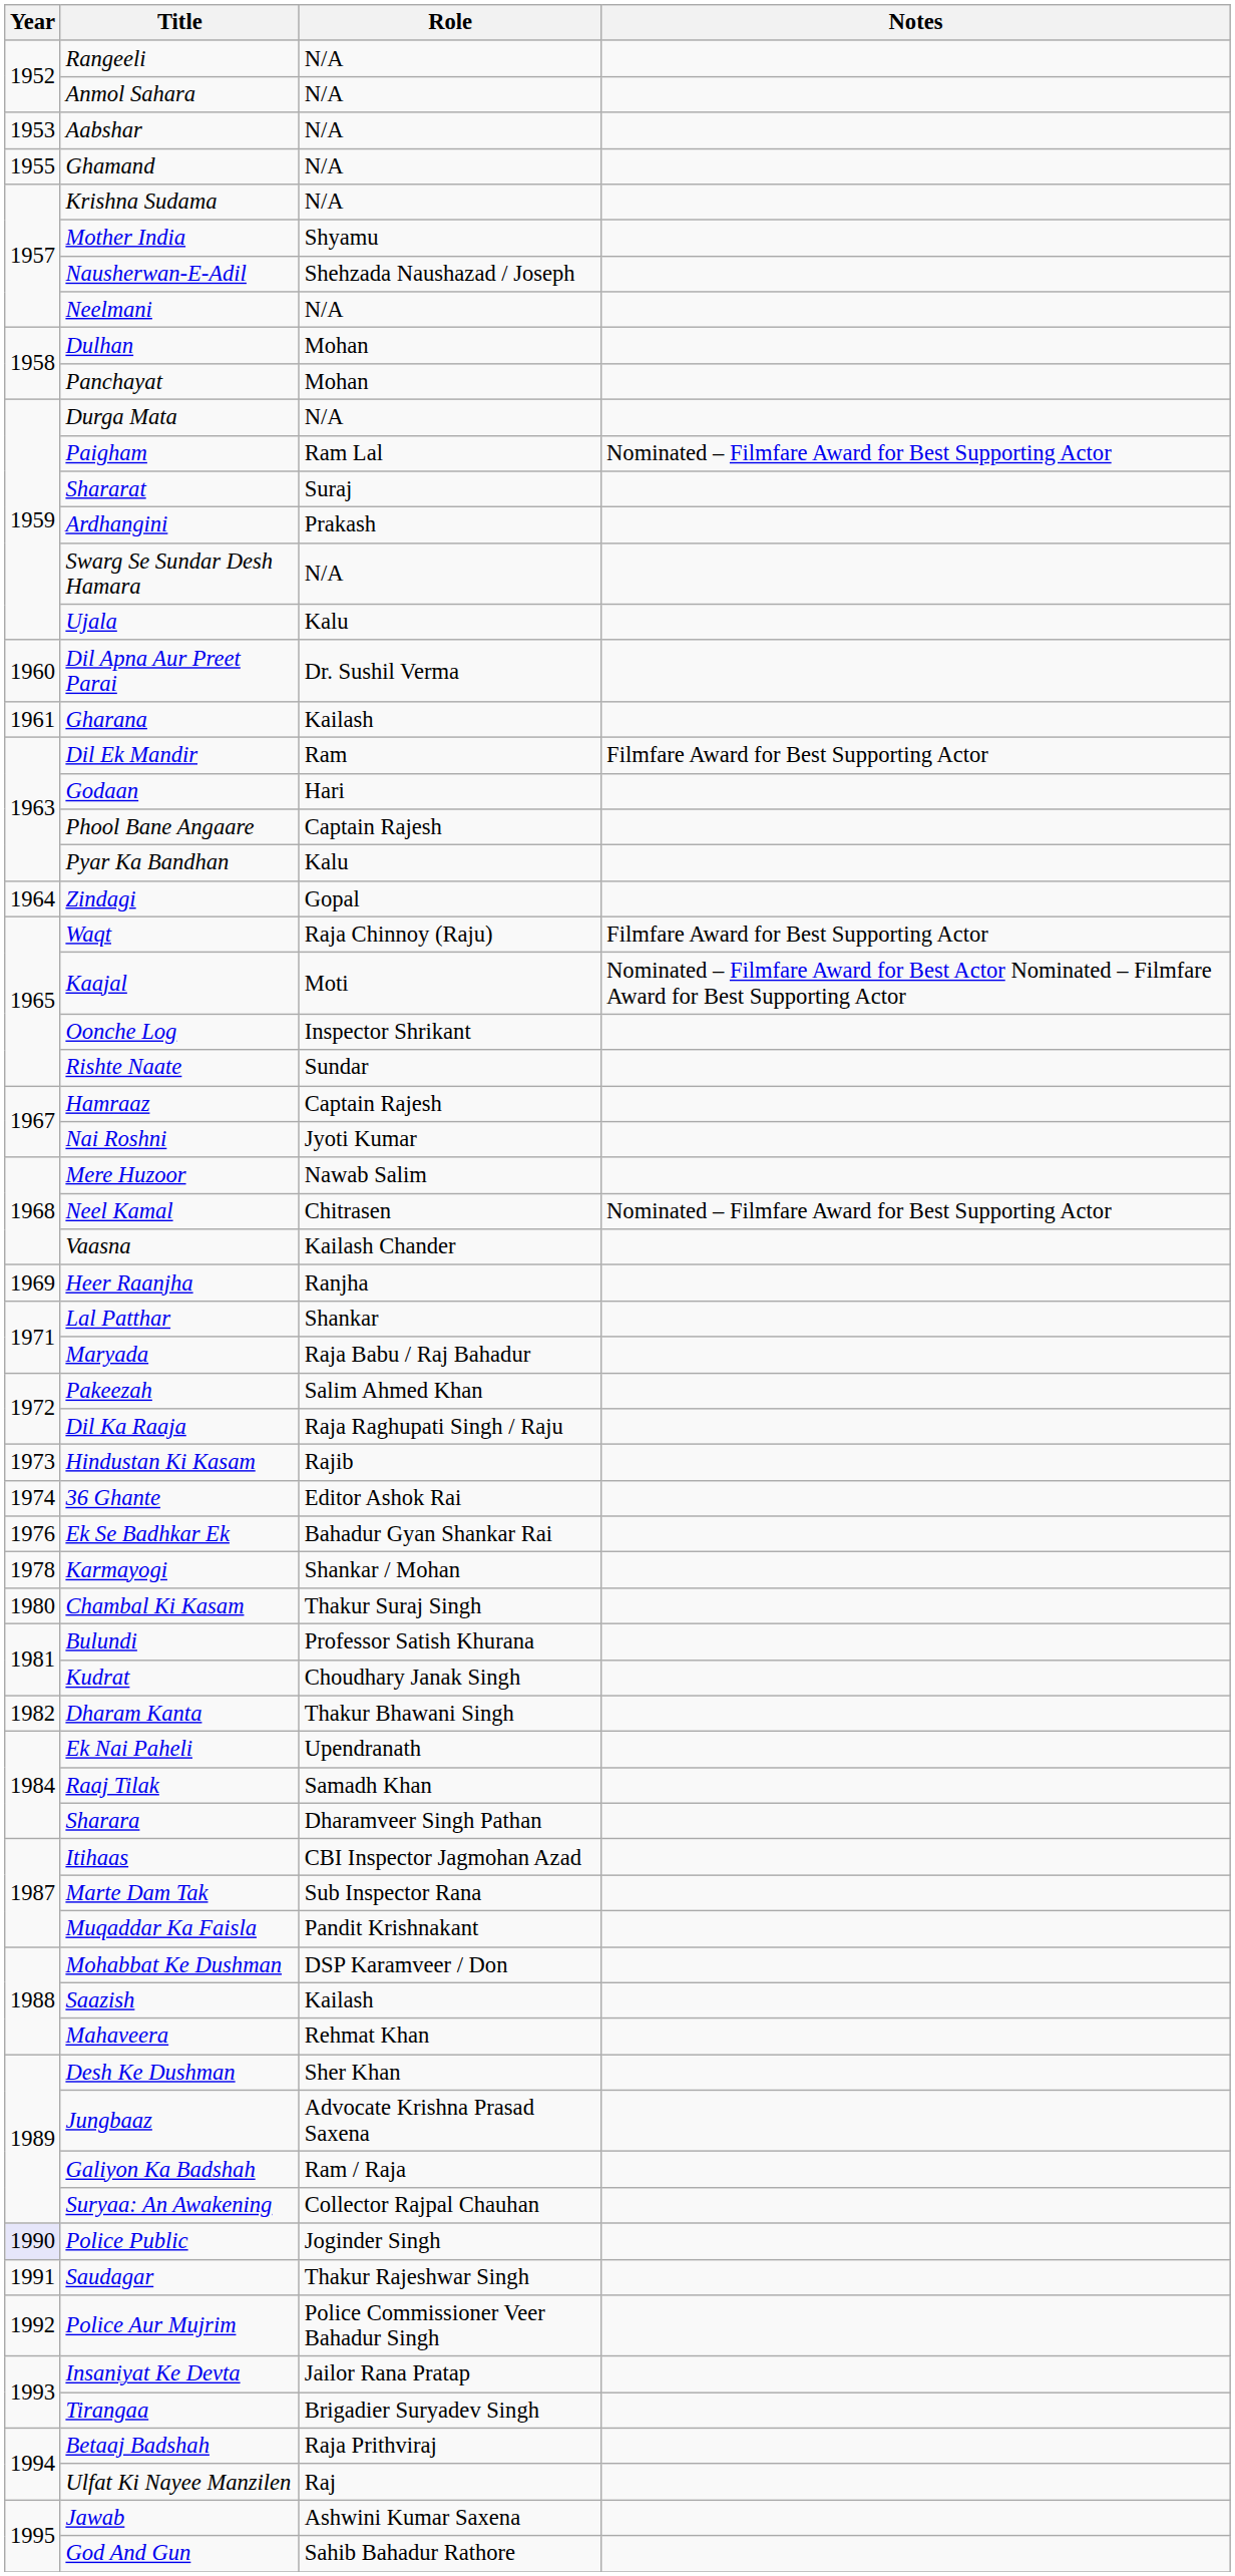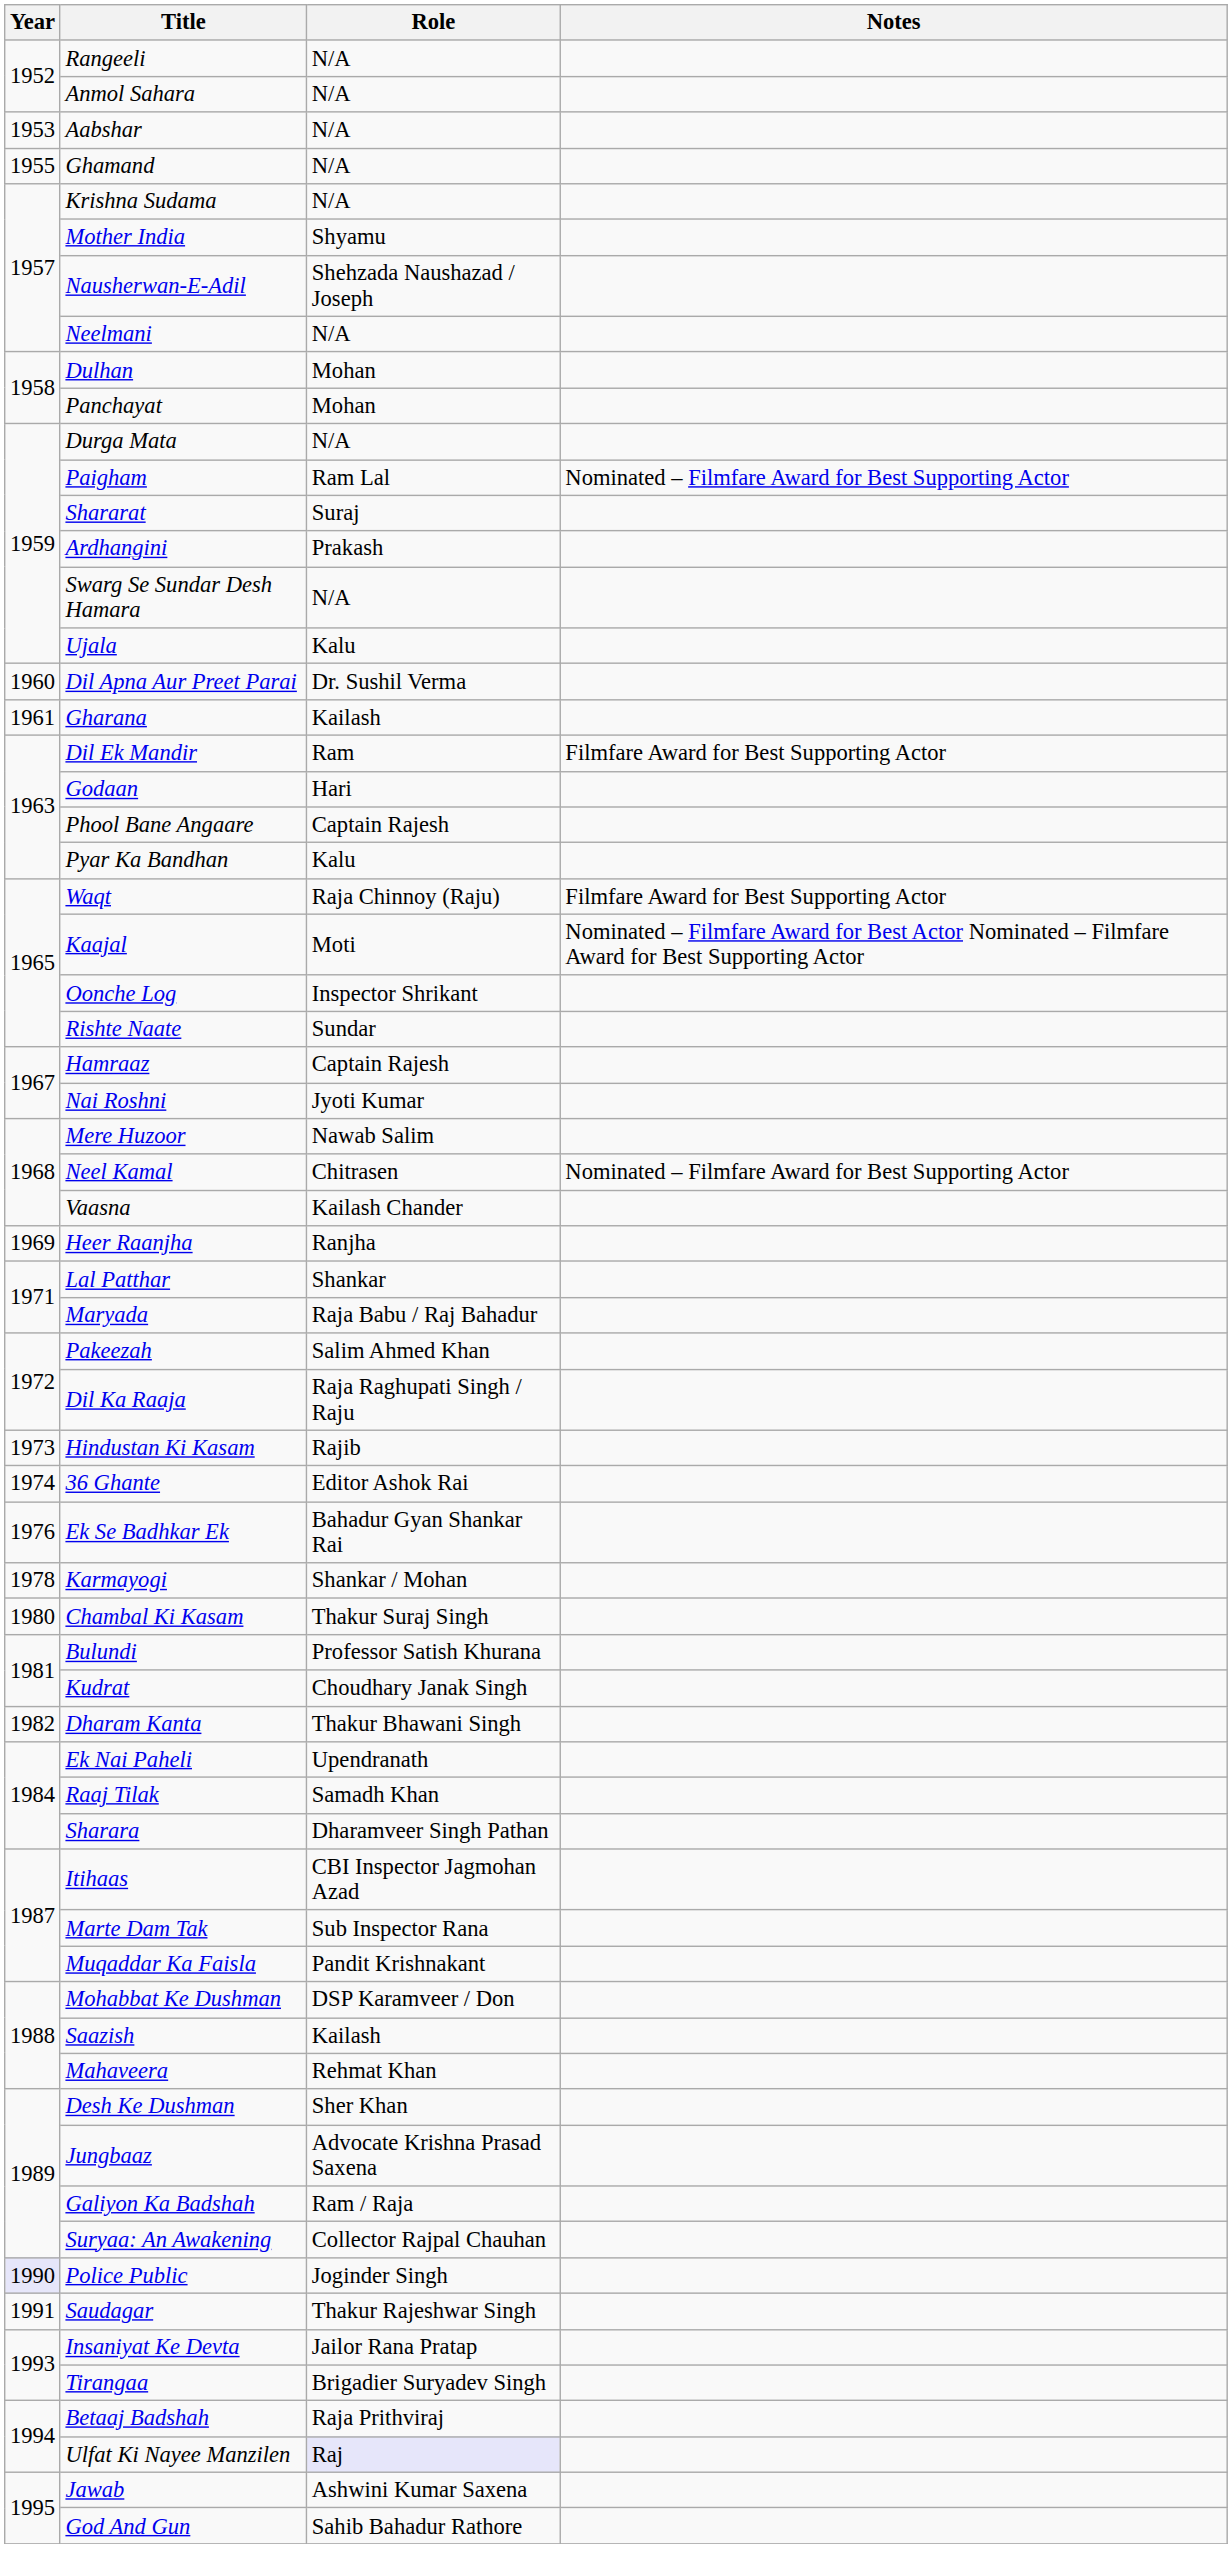- row: 1964 | Zindagi | Gopal
- row: 1992 | Police Aur Mujrim | Police Commissioner Veer Bahadur Singh
Ulfat Ki Nayee Manzilen | Role: no background -> lavender background
